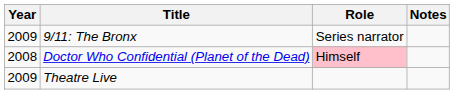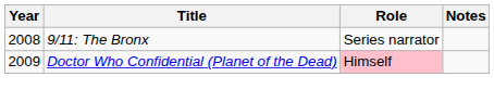9/11: The Bronx | Year: 2009 -> 2008
Doctor Who Confidential (Planet of the Dead) | Year: 2008 -> 2009
- row: 2009 | Theatre Live
